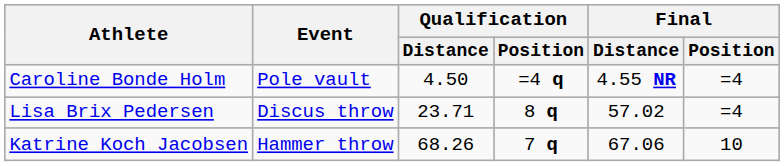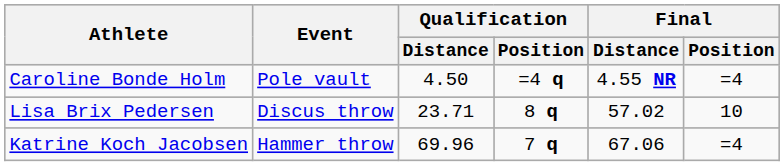Lisa Brix Pedersen | Final / Position: =4 -> 10
Katrine Koch Jacobsen | Qualification / Distance: 68.26 -> 69.96
Katrine Koch Jacobsen | Final / Position: 10 -> =4
